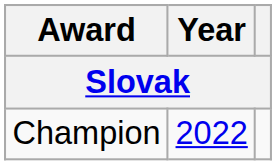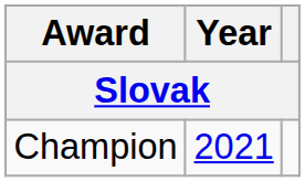Champion | Year: 2022 -> 2021
